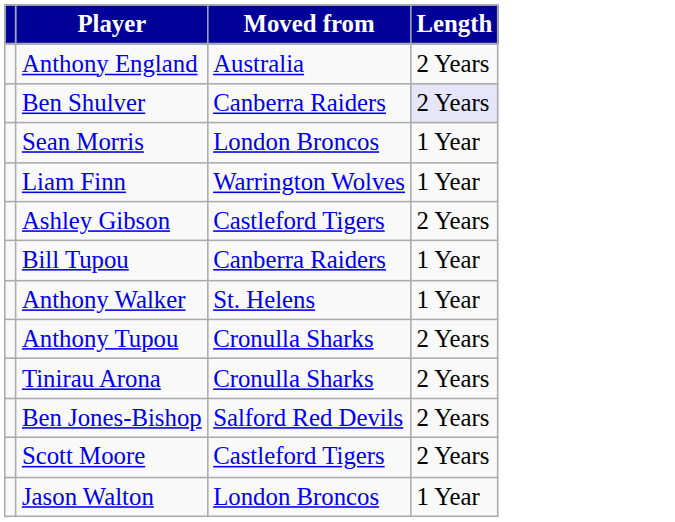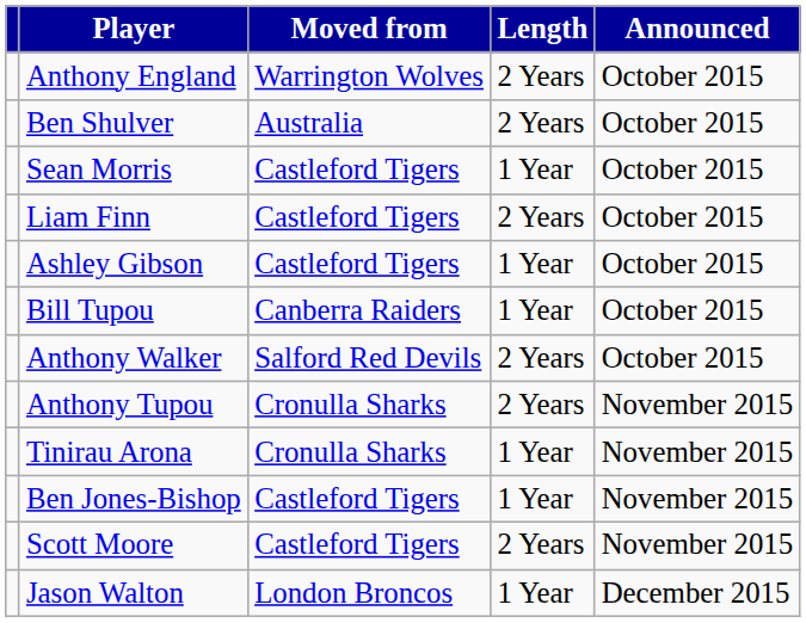+ column: Announced | October 2015 | October 2015 | October 2015 | October 2015 | October 2015 | October 2015 | October 2015 | November 2015 | November 2015 | November 2015 | November 2015 | December 2015
Anthony England | Moved from: Australia -> Warrington Wolves
Ben Shulver | Moved from: Canberra Raiders -> Australia
Ben Shulver | Length: lavender background -> no background
Sean Morris | Moved from: London Broncos -> Castleford Tigers
Liam Finn | Moved from: Warrington Wolves -> Castleford Tigers
Liam Finn | Length: 1 Year -> 2 Years
Ashley Gibson | Length: 2 Years -> 1 Year
Anthony Walker | Moved from: St. Helens -> Salford Red Devils
Anthony Walker | Length: 1 Year -> 2 Years
Tinirau Arona | Length: 2 Years -> 1 Year
Ben Jones-Bishop | Moved from: Salford Red Devils -> Castleford Tigers
Ben Jones-Bishop | Length: 2 Years -> 1 Year
